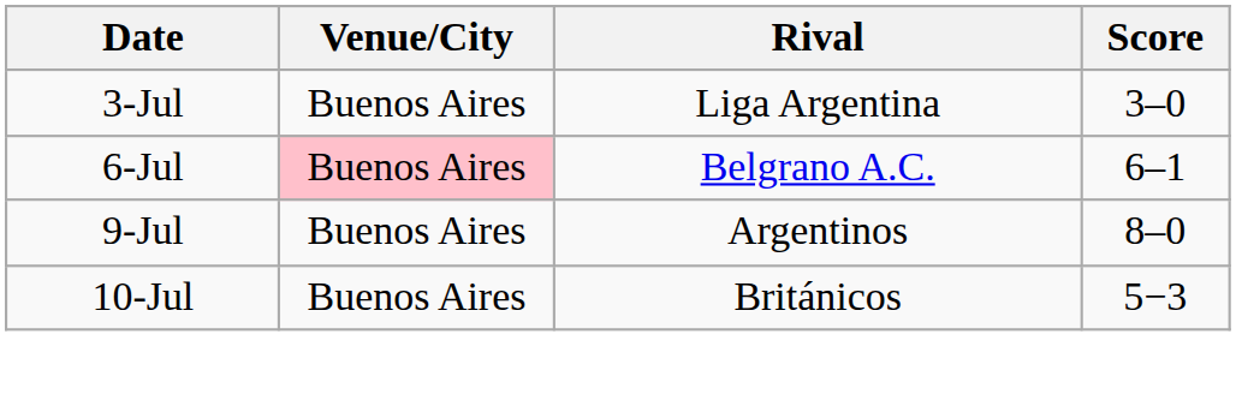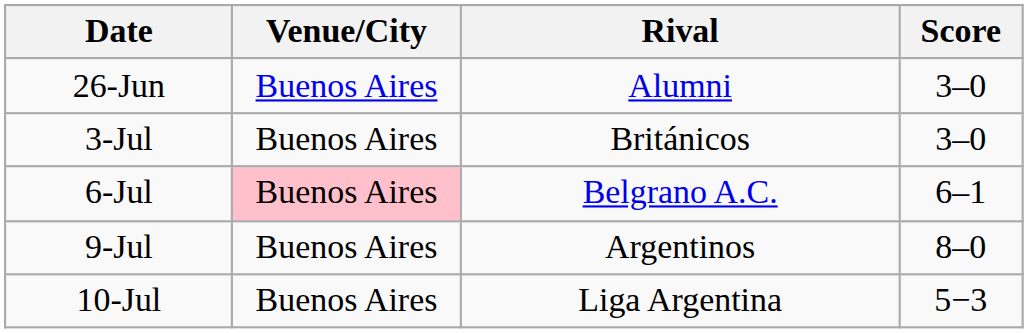+ row: 26-Jun | Buenos Aires | Alumni | 3–0
3-Jul | Rival: Liga Argentina -> Británicos
10-Jul | Rival: Británicos -> Liga Argentina
